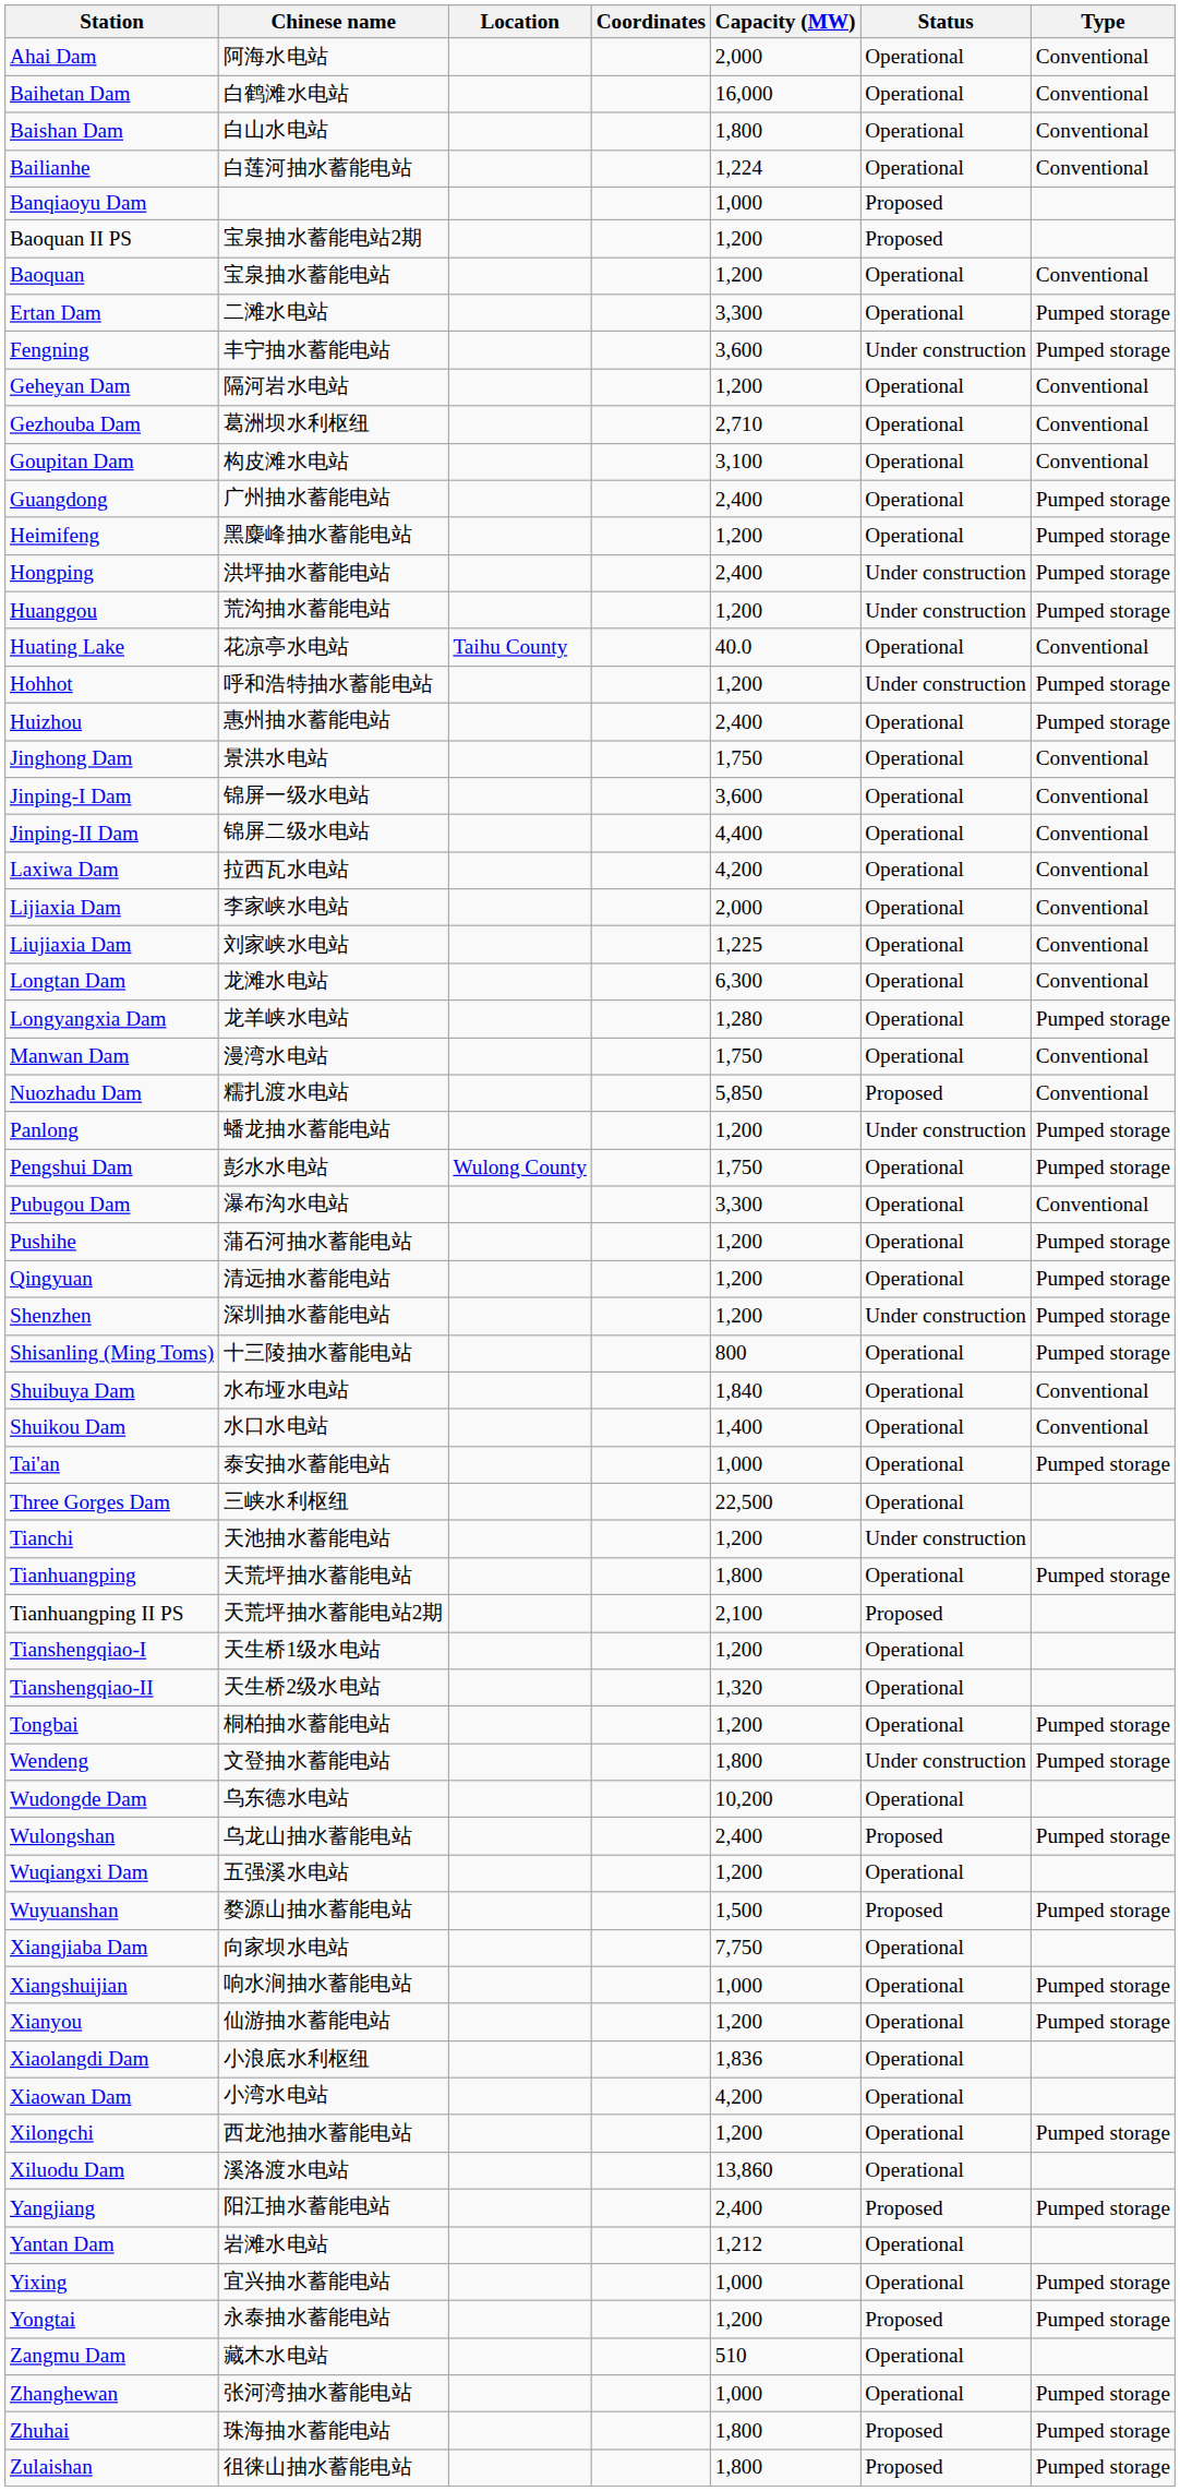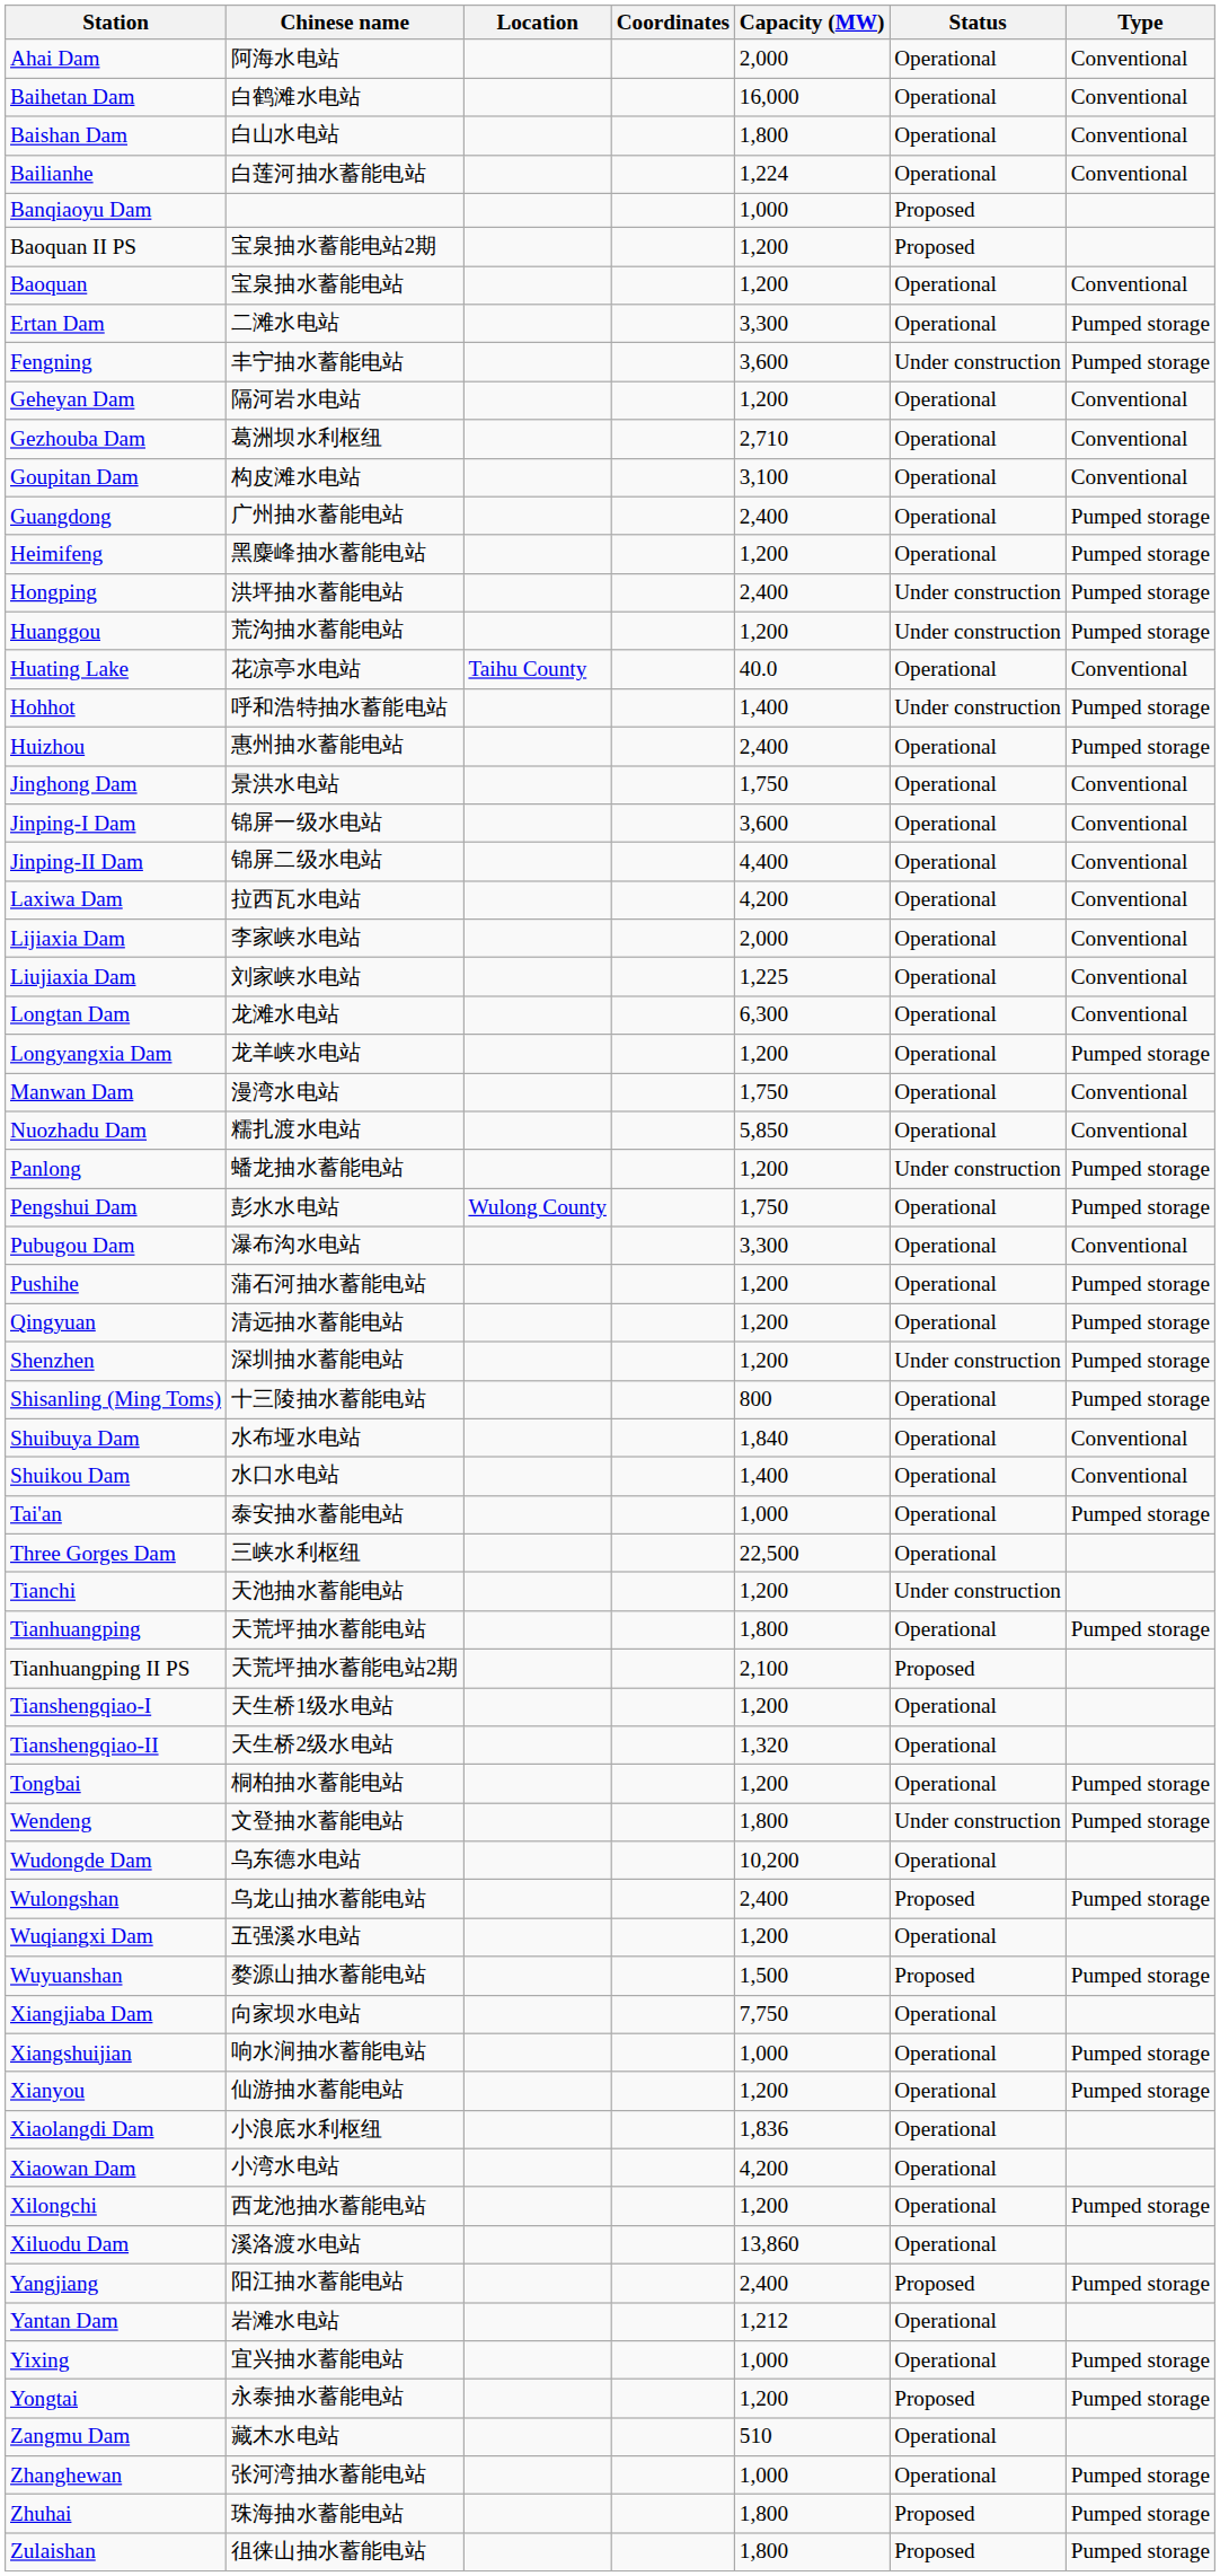Hohhot | Capacity (MW): 1,200 -> 1,400
Longyangxia Dam | Capacity (MW): 1,280 -> 1,200
Nuozhadu Dam | Status: Proposed -> Operational
